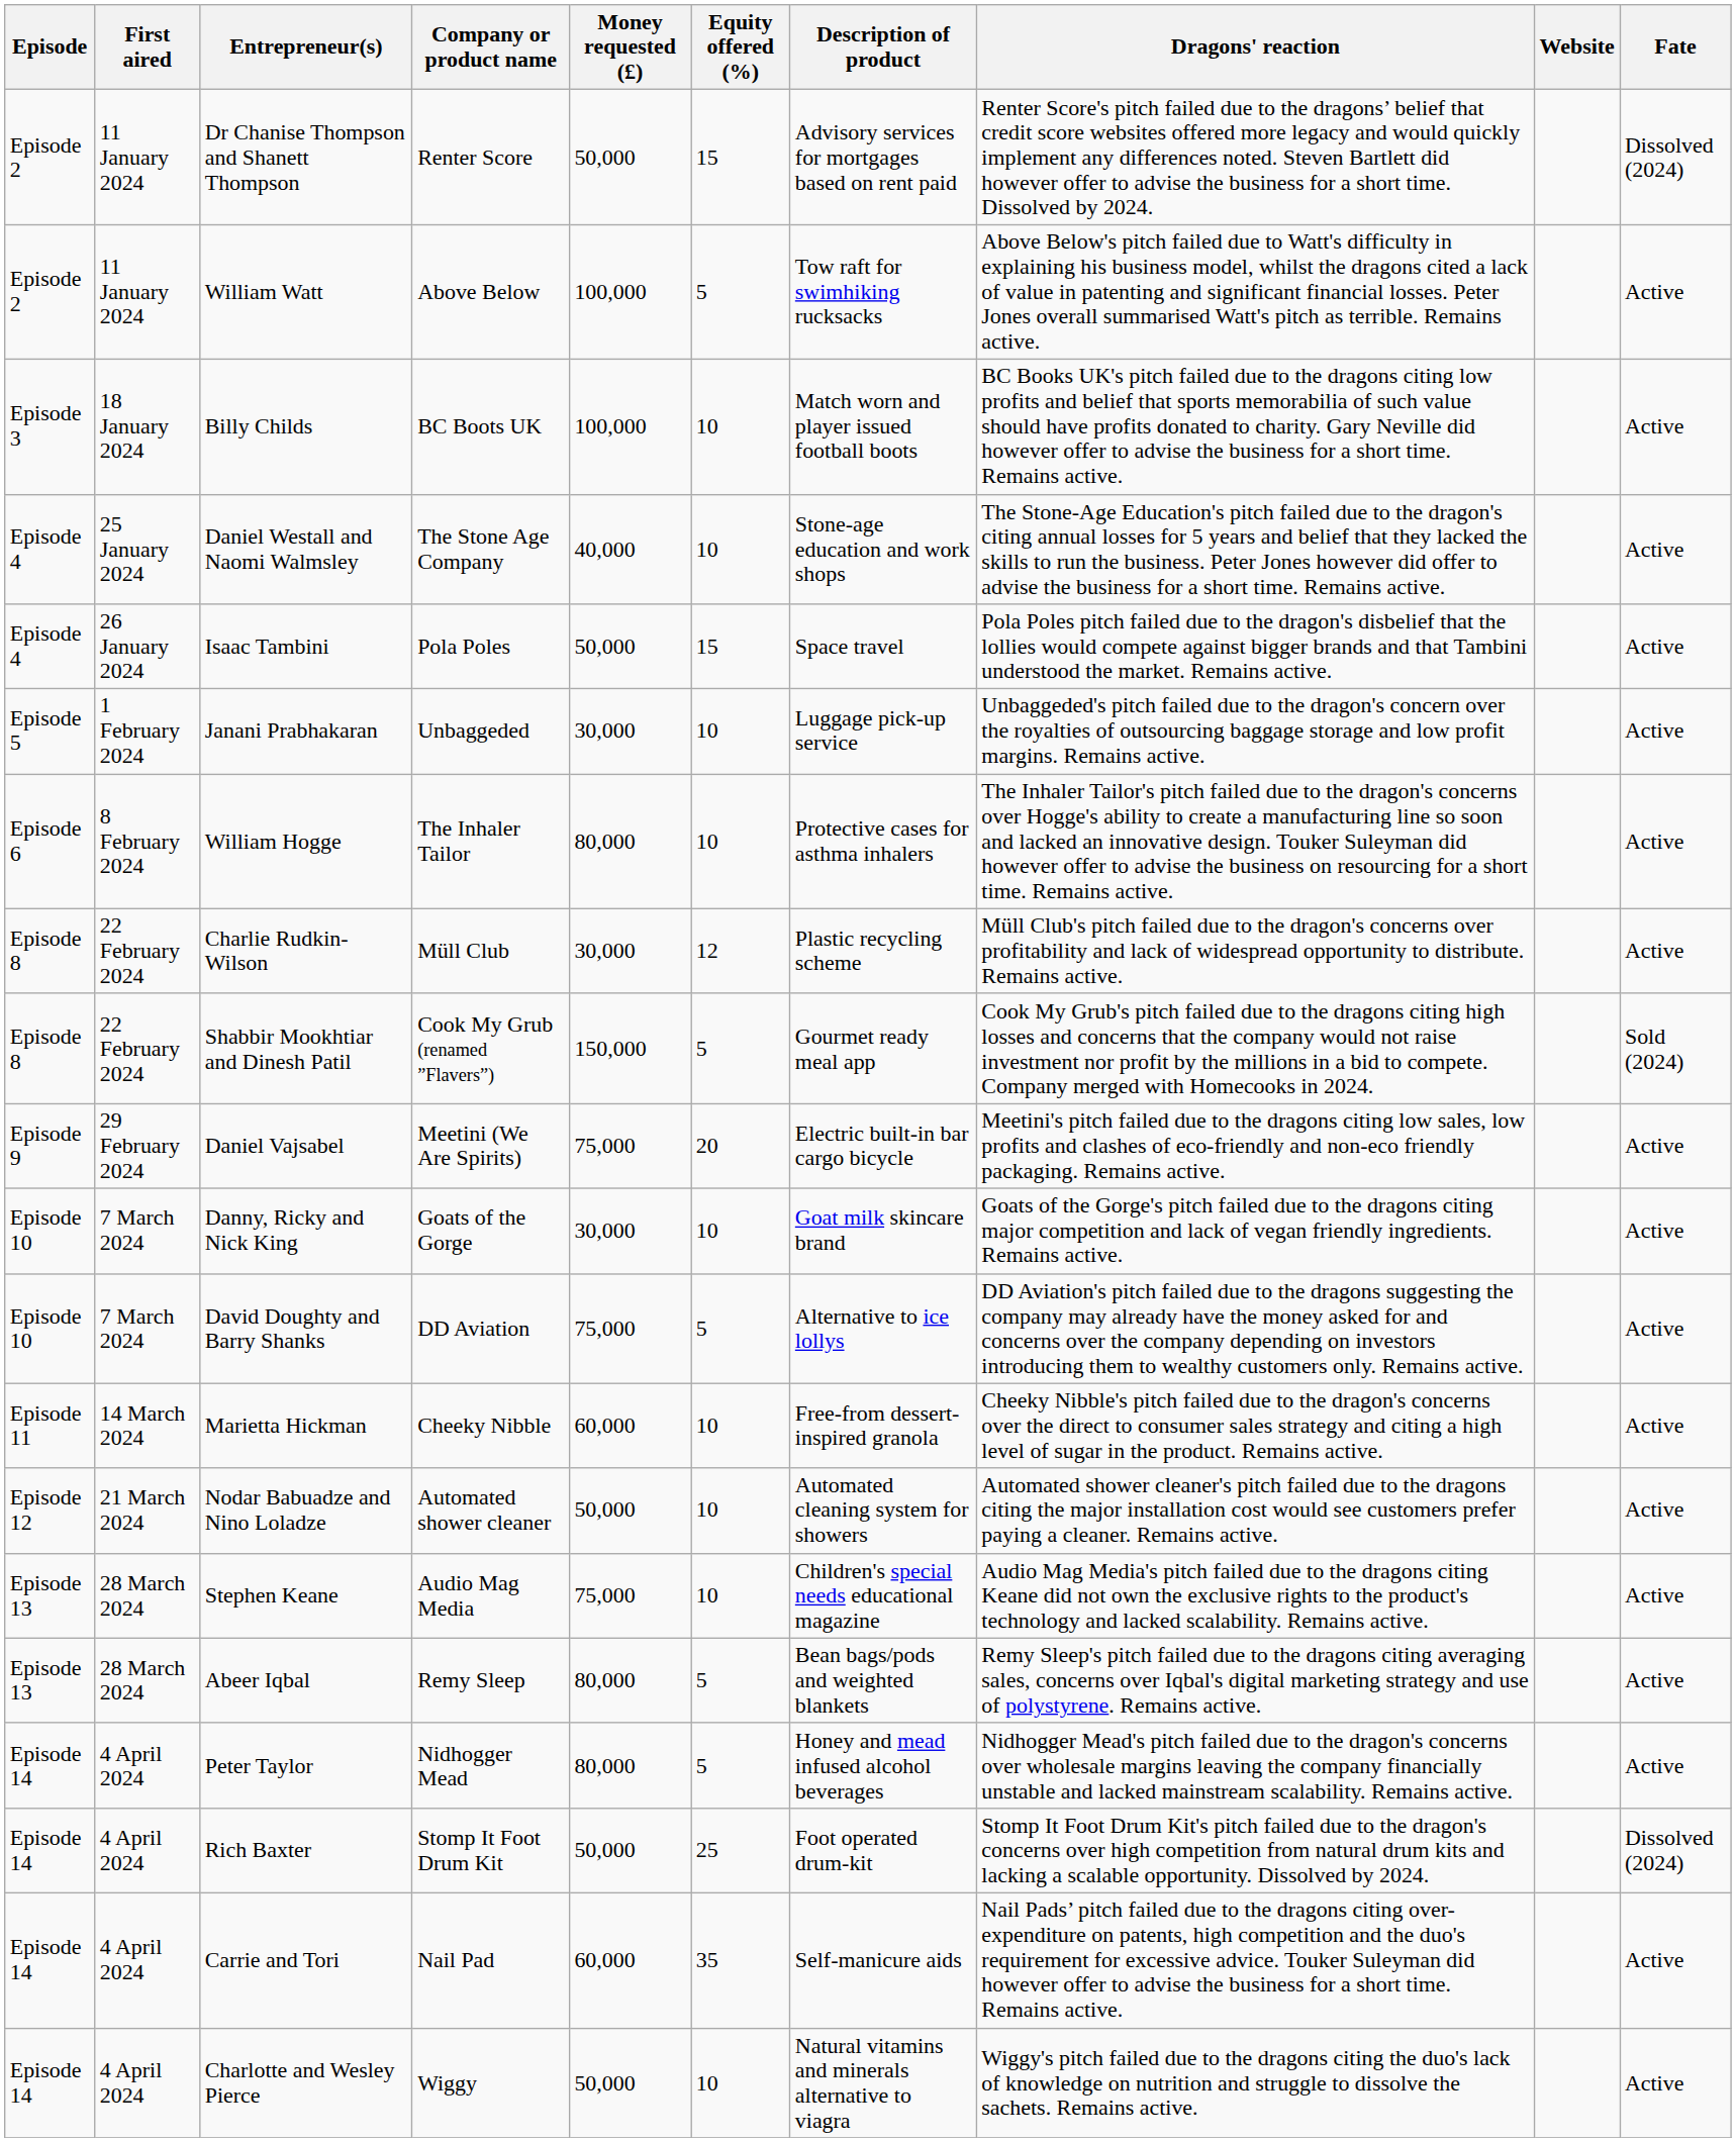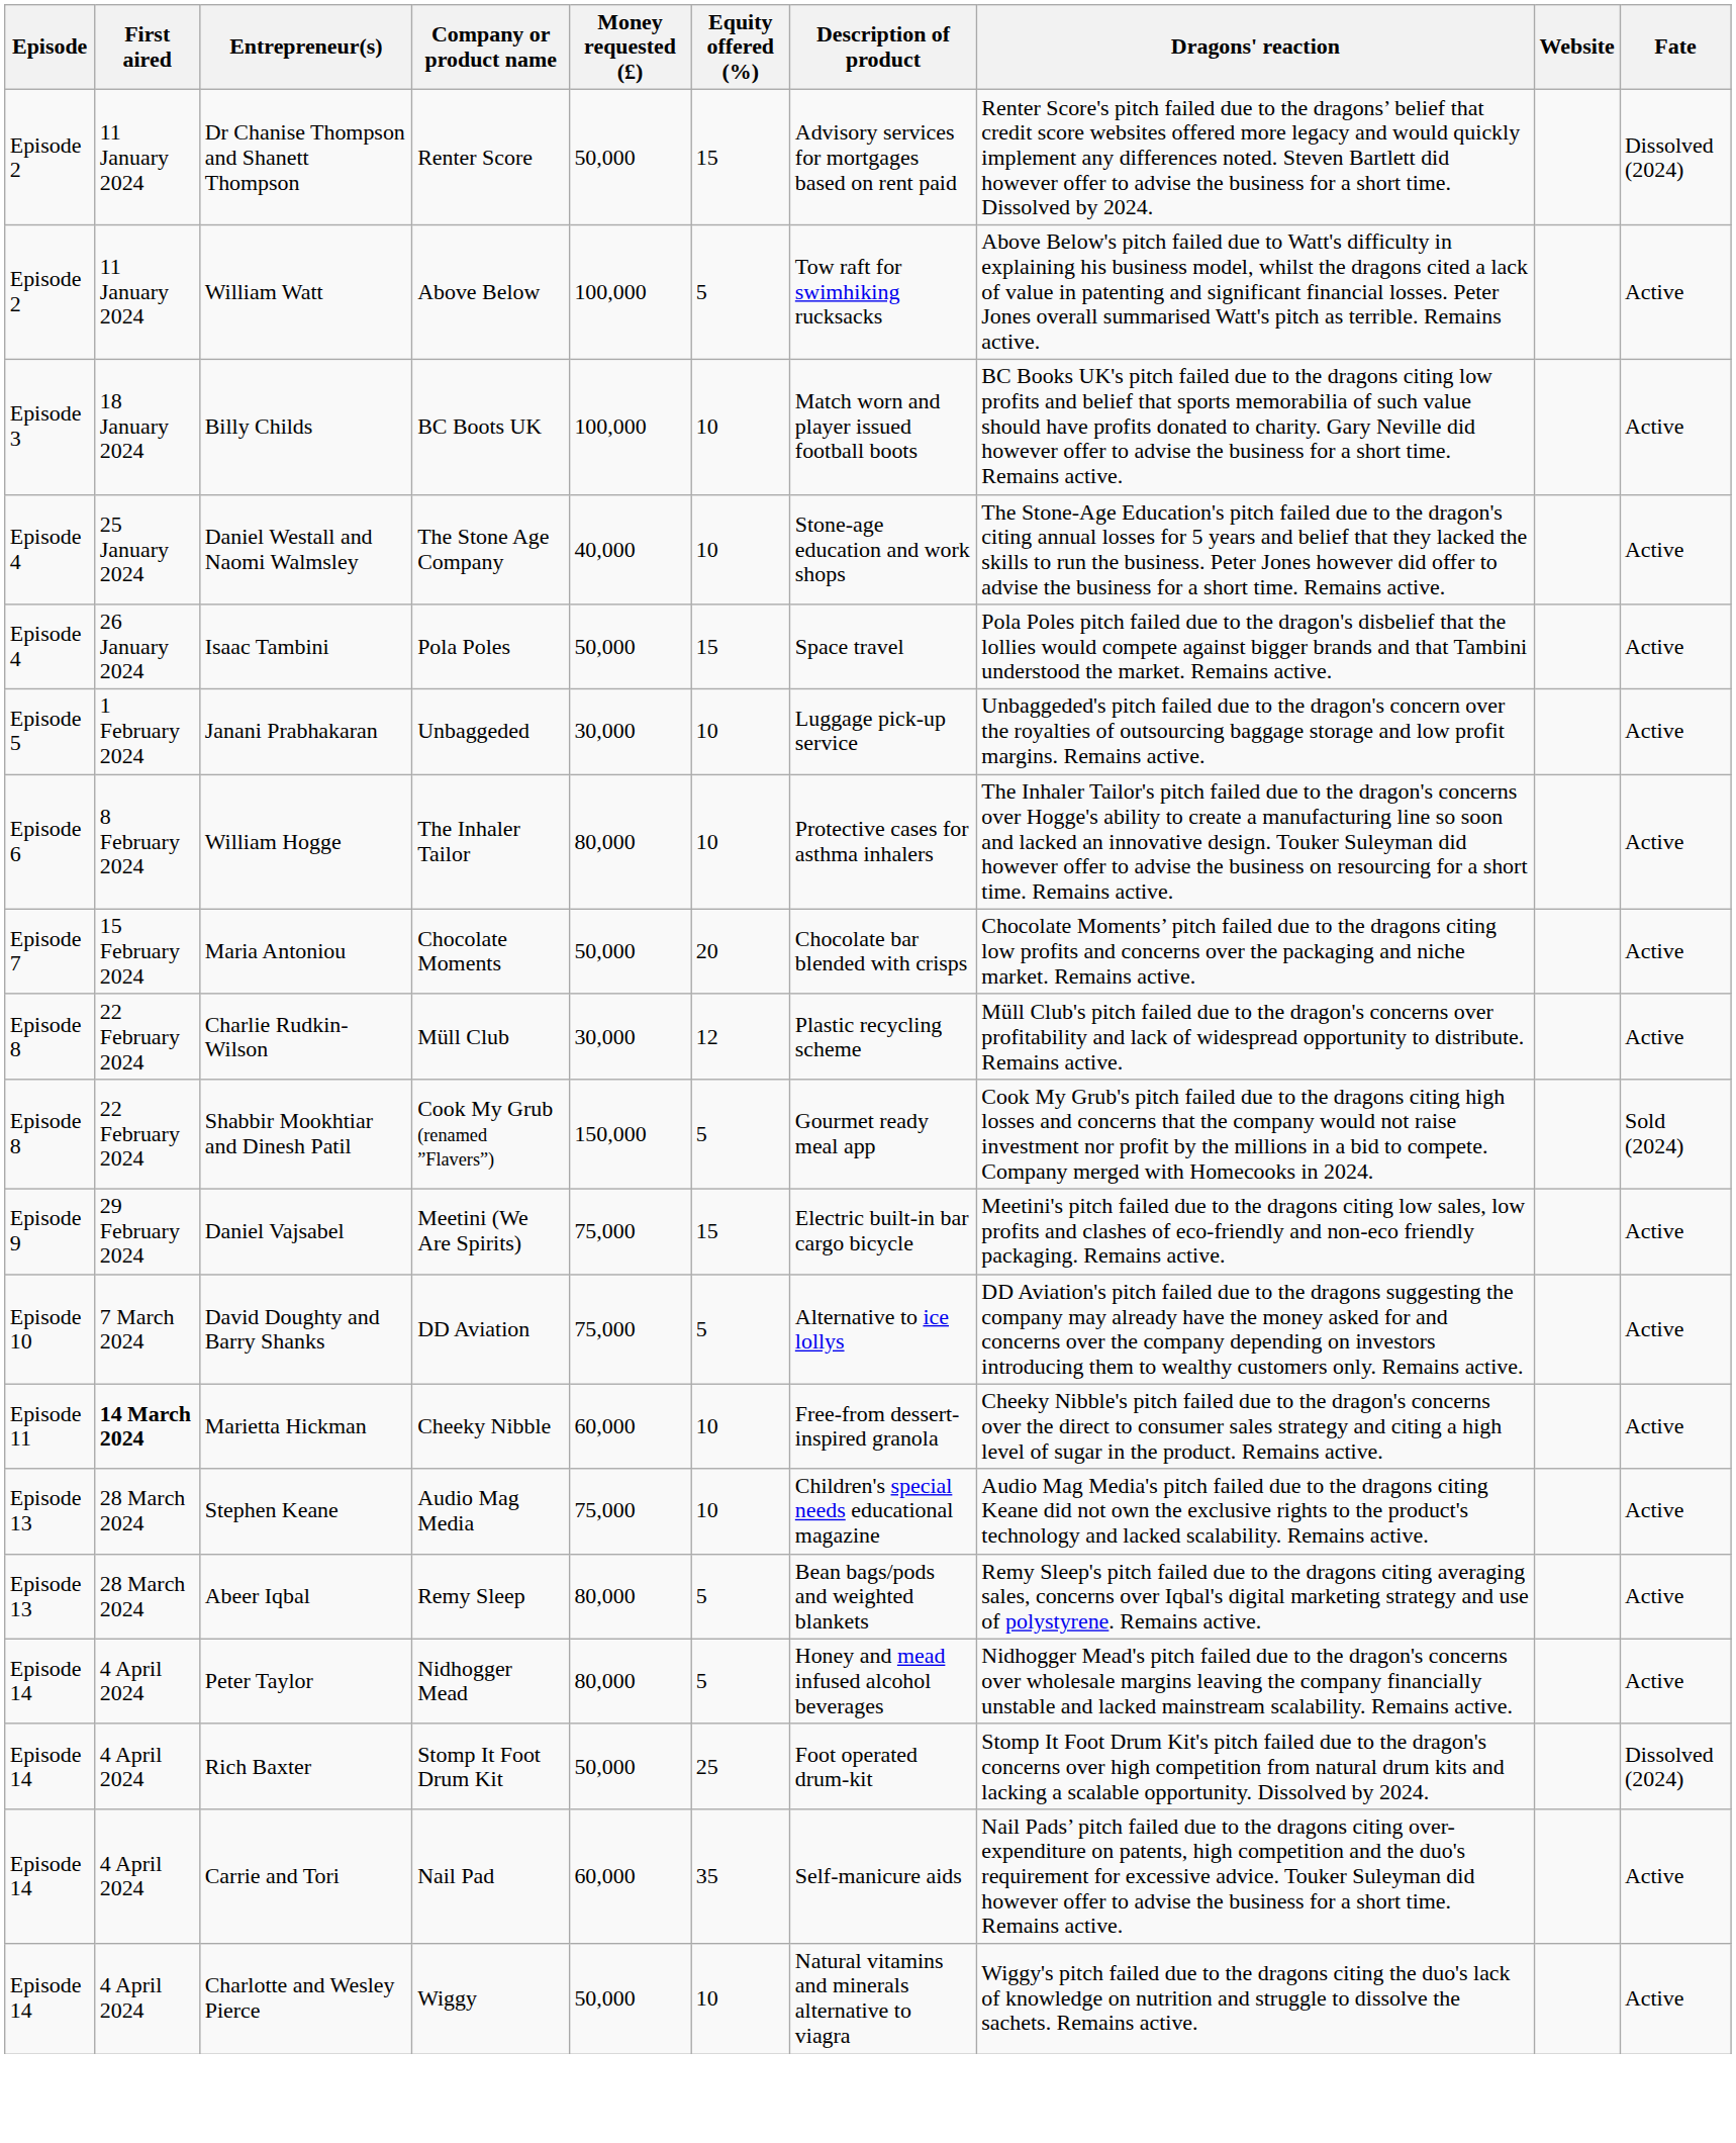+ row: Episode 7 | 15 February 2024 | Maria Antoniou | Chocolate Moments | 50,000 | 20 | Chocolate bar blended with crisps | Chocolate Moments’ pitch failed due to the dragons citing low profits and concerns over the packaging and niche market. Remains active. | Active
Daniel Vajsabel | Equity offered (%): 20 -> 15
- row: Episode 10 | 7 March 2024 | Danny, Ricky and Nick King | Goats of the Gorge | 30,000 | 10 | Goat milk skincare brand | Goats of the Gorge's pitch failed due to the dragons citing major competition and lack of vegan friendly ingredients. Remains active. | Active
Marietta Hickman | First aired: normal -> bold
- row: Episode 12 | 21 March 2024 | Nodar Babuadze and Nino Loladze | Automated shower cleaner | 50,000 | 10 | Automated cleaning system for showers | Automated shower cleaner's pitch failed due to the dragons citing the major installation cost would see customers prefer paying a cleaner. Remains active. | Active
